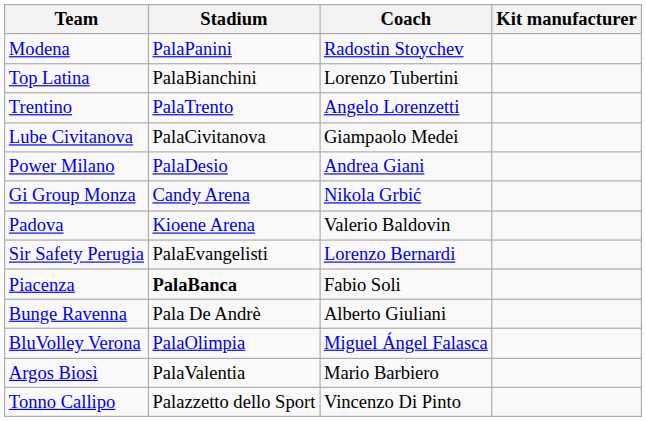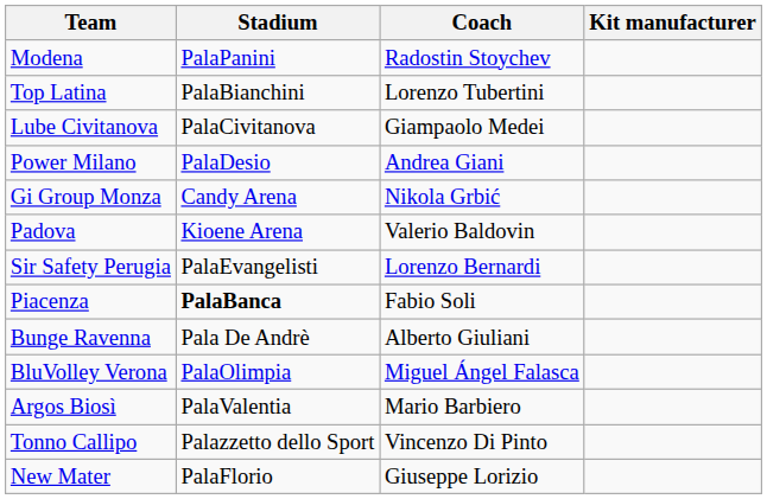- row: Trentino | PalaTrento | Angelo Lorenzetti
+ row: New Mater | PalaFlorio | Giuseppe Lorizio
